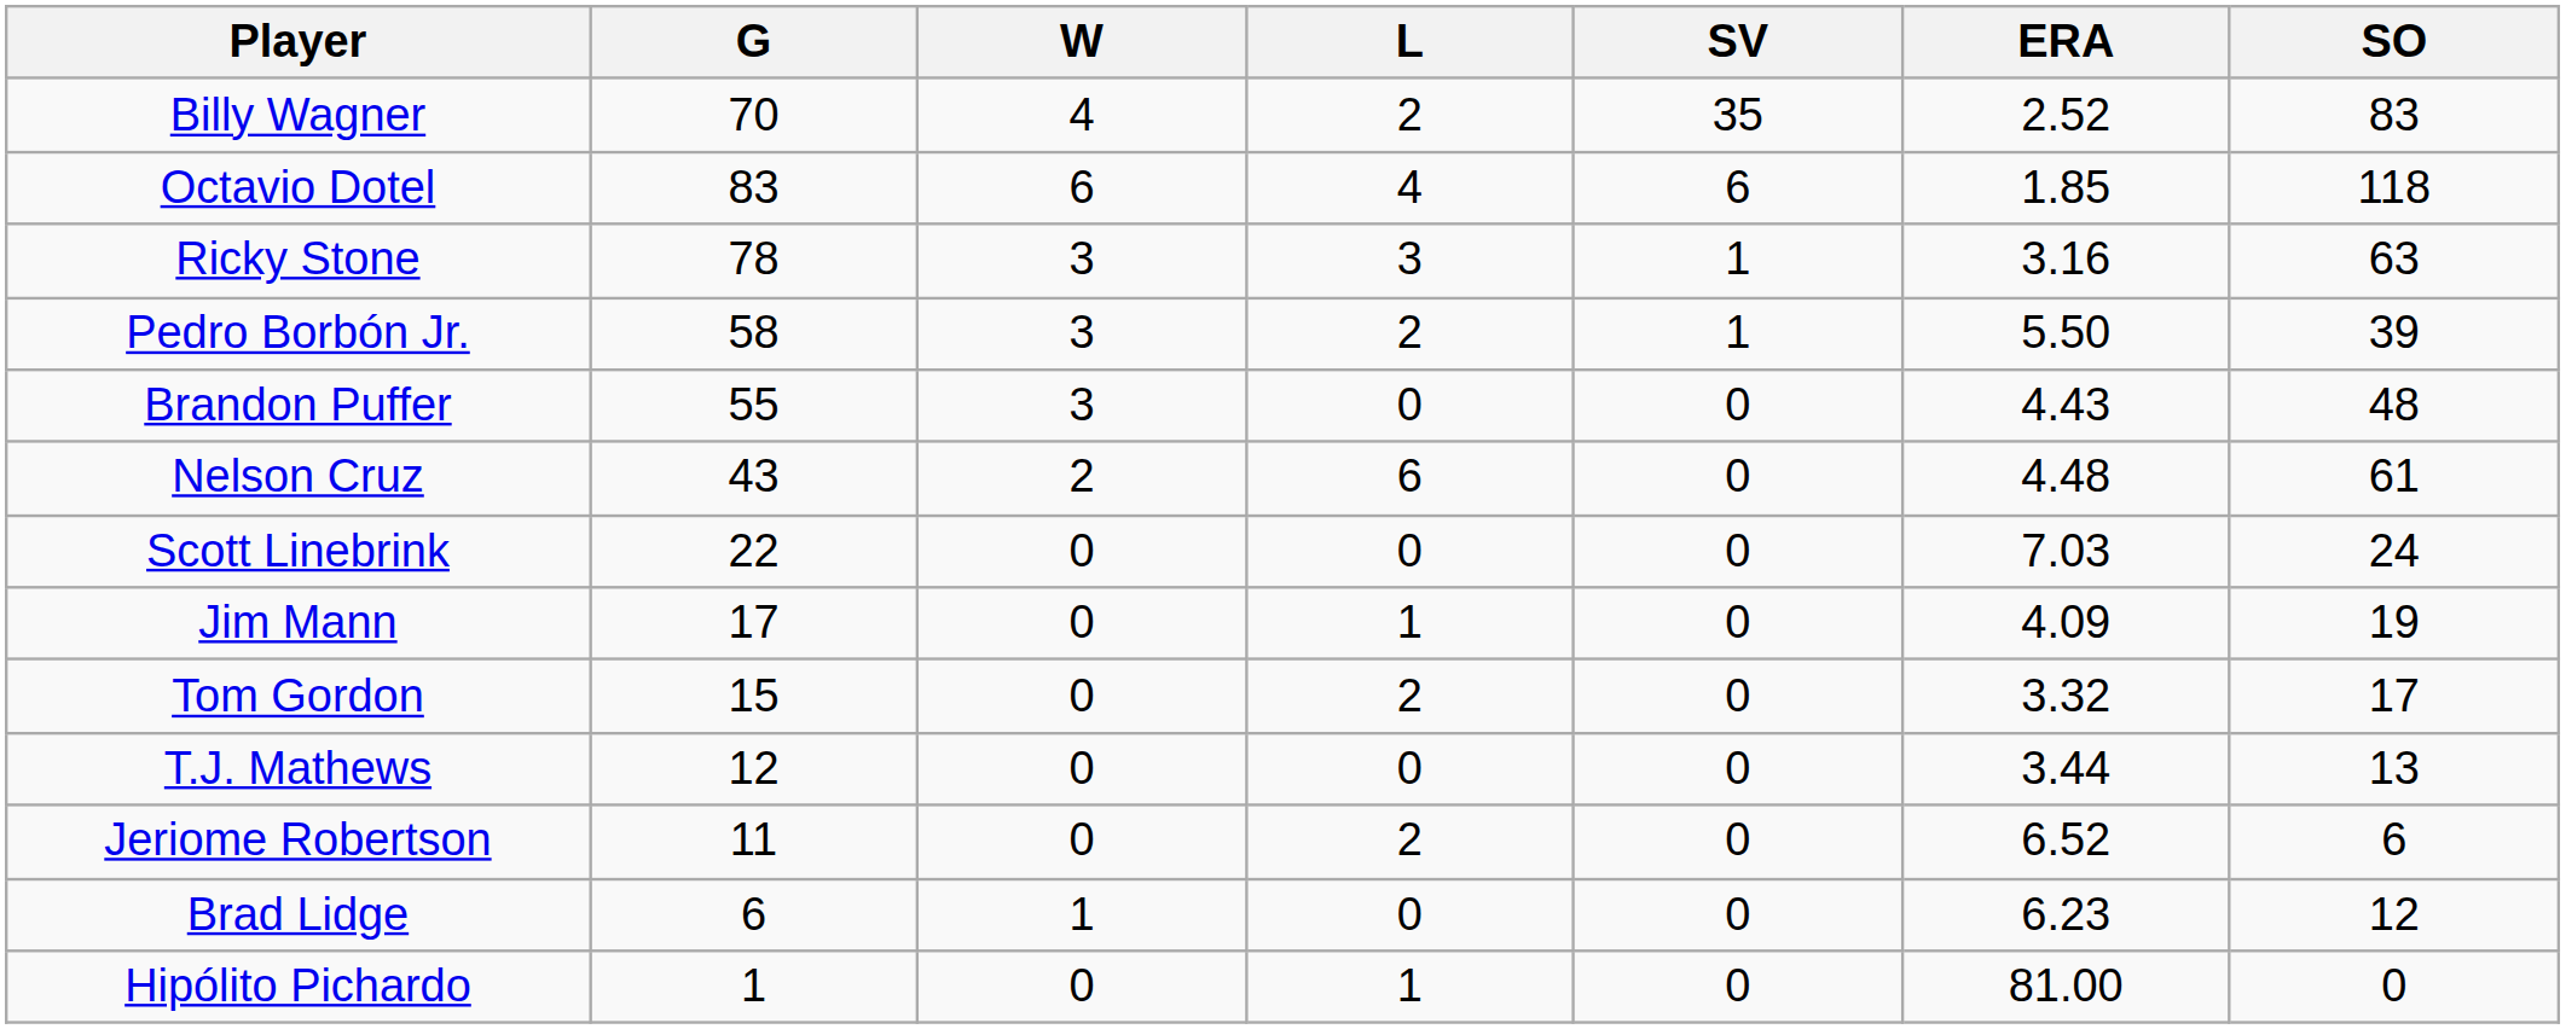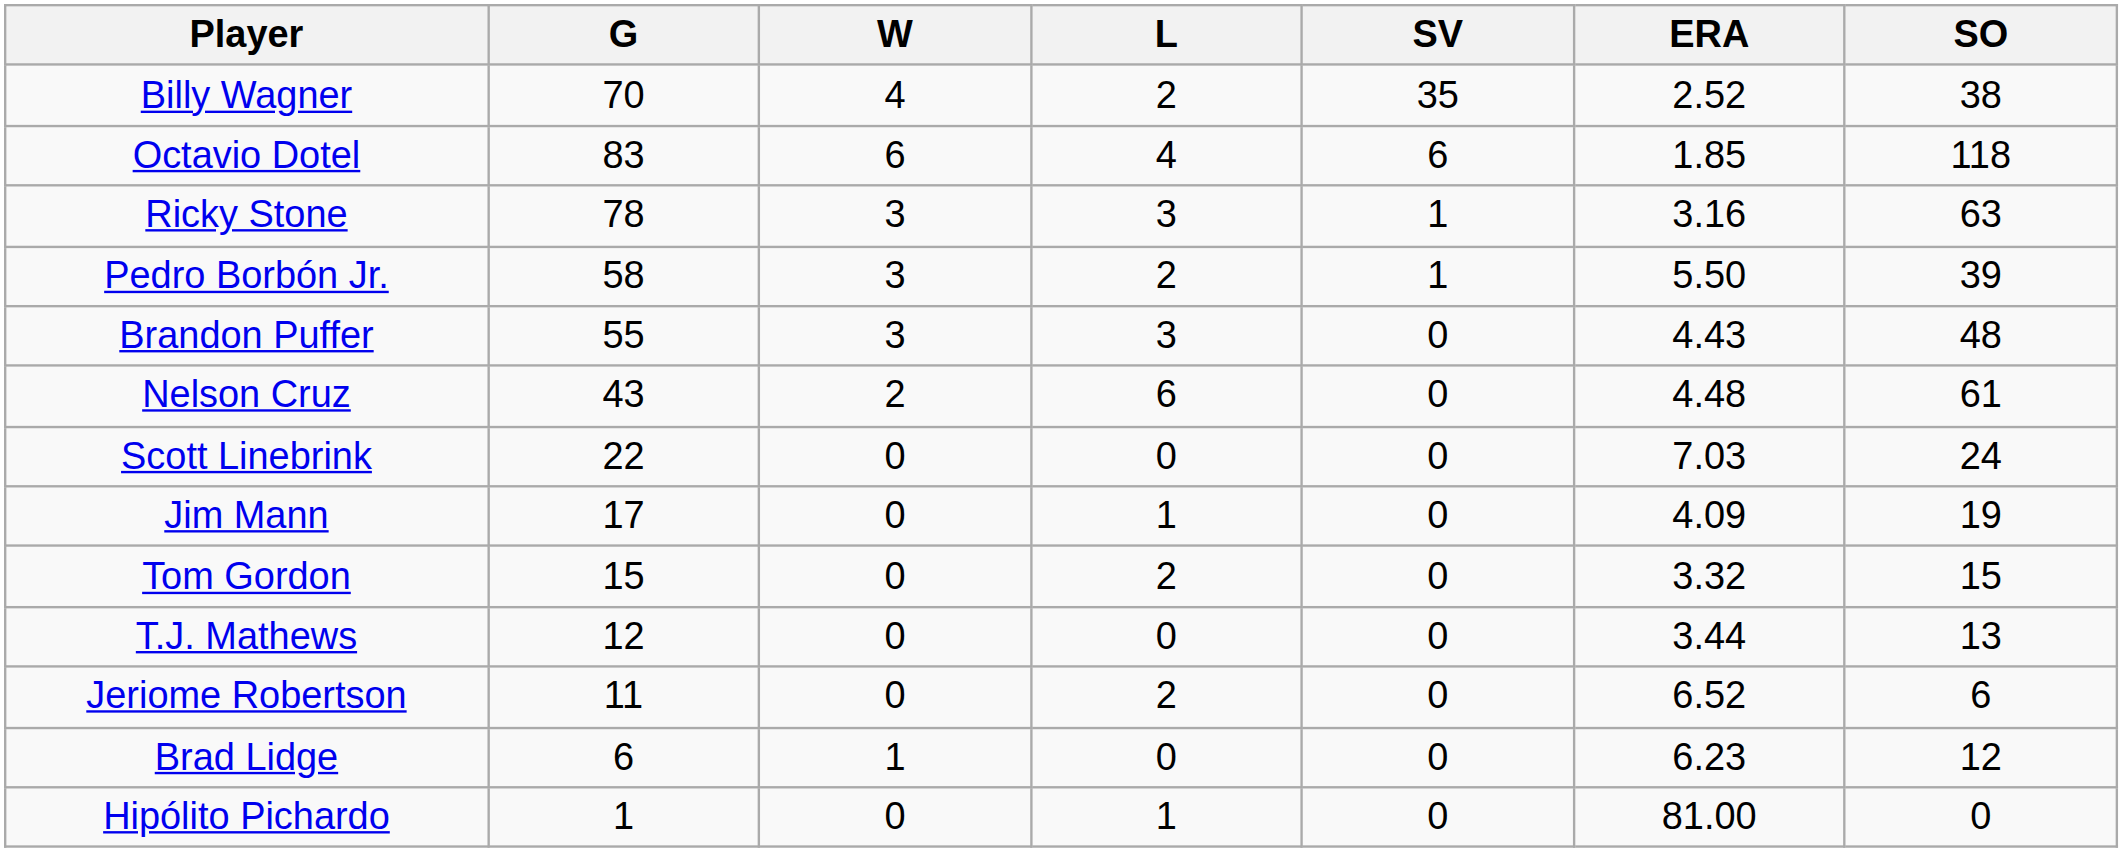Billy Wagner | SO: 83 -> 38
Brandon Puffer | L: 0 -> 3
Tom Gordon | SO: 17 -> 15
